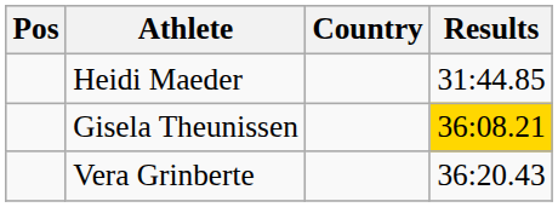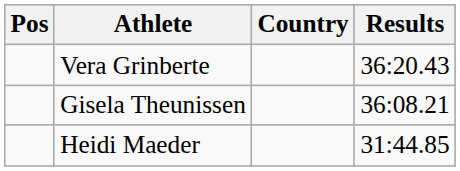rows swapped: Heidi Maeder <-> Vera Grinberte
Gisela Theunissen | Results: gold background -> no background
